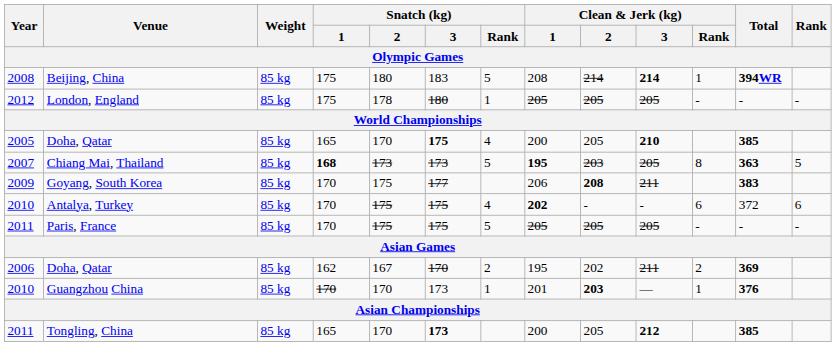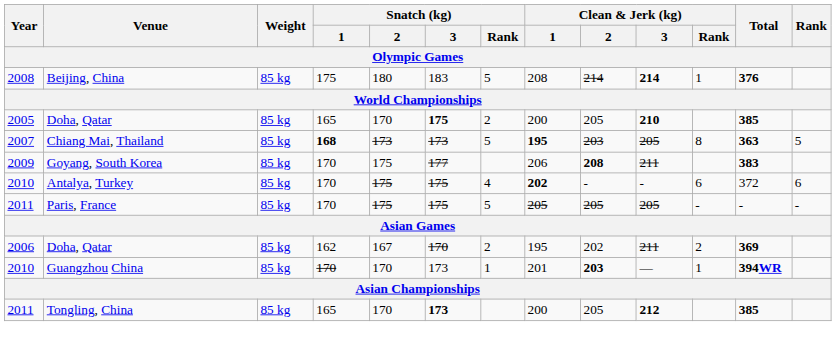Beijing, China | Total: 394WR -> 376
- row: 2012 | London, England | 85 kg | 175 | 178 | 180 | 1 | 205 | 205 | 205 | - | - | -
2005 / Doha, Qatar | Snatch (kg) / Rank: 4 -> 2
Guangzhou China | Total: 376 -> 394WR
